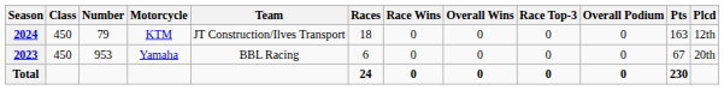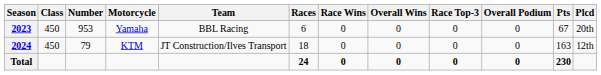rows swapped: 2023 <-> 2024
